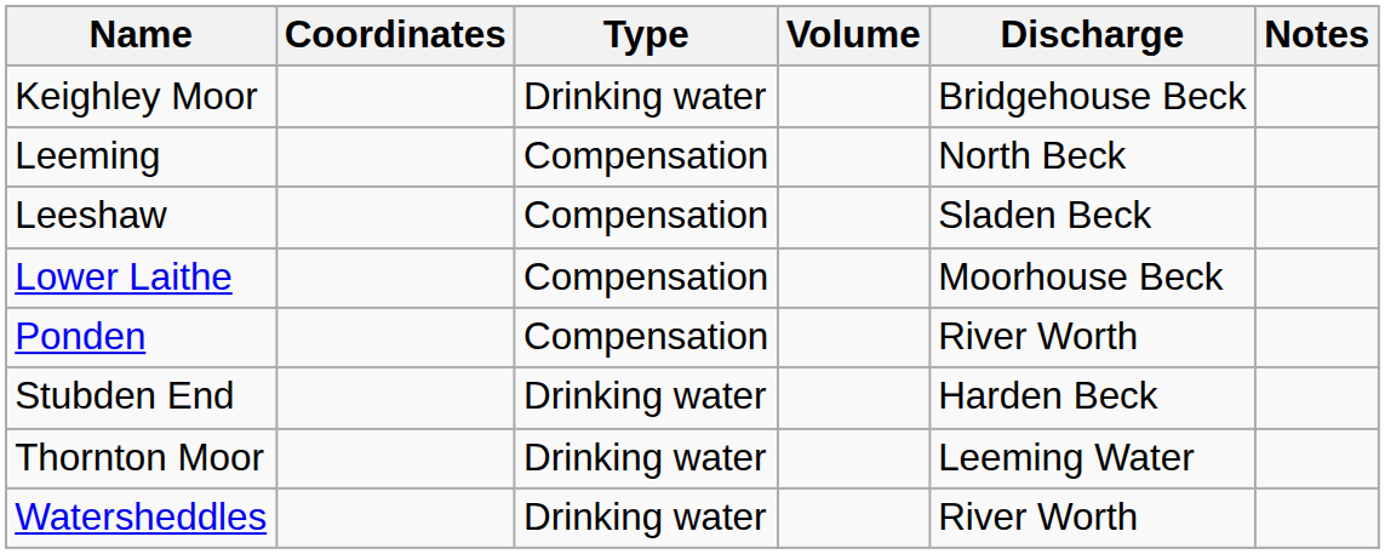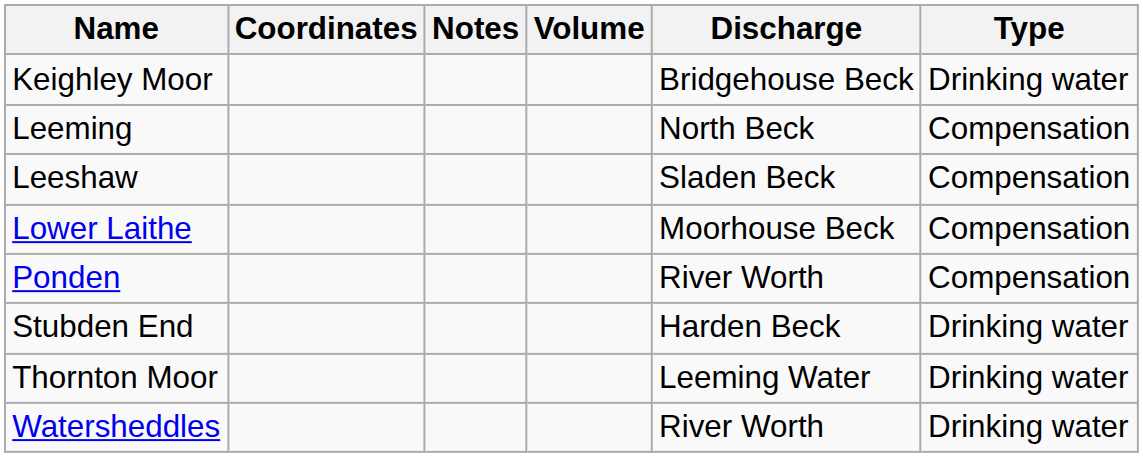columns swapped: Type <-> Notes
